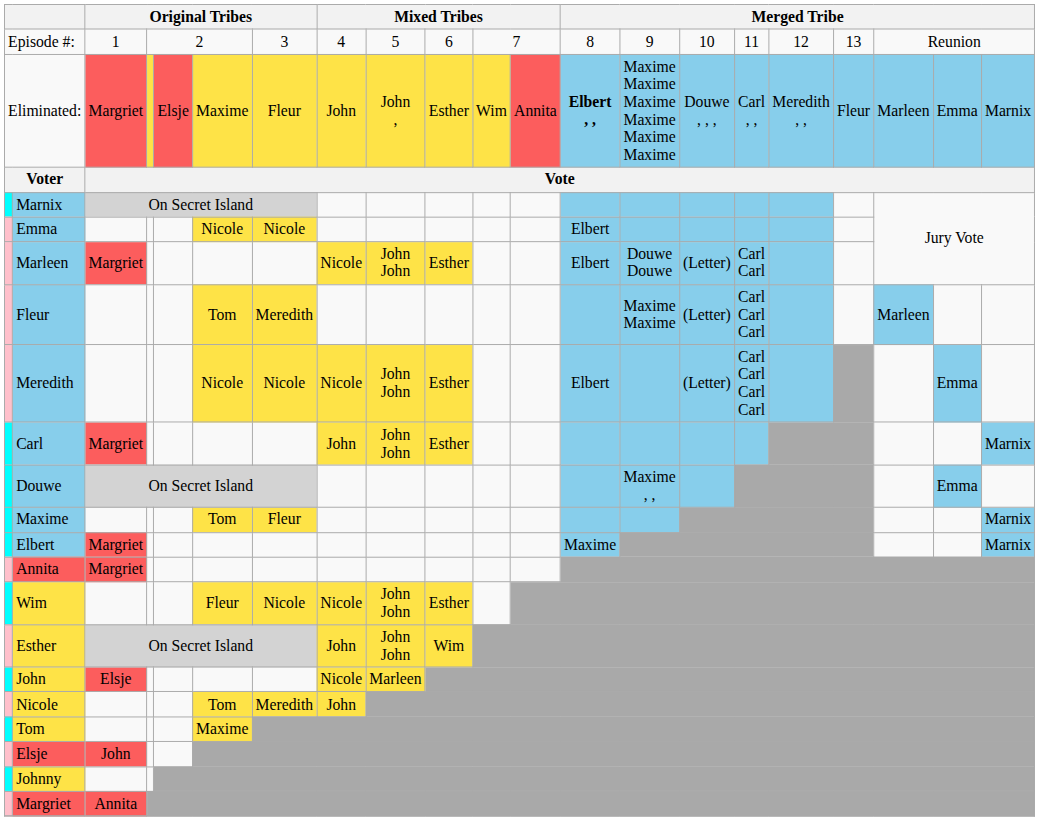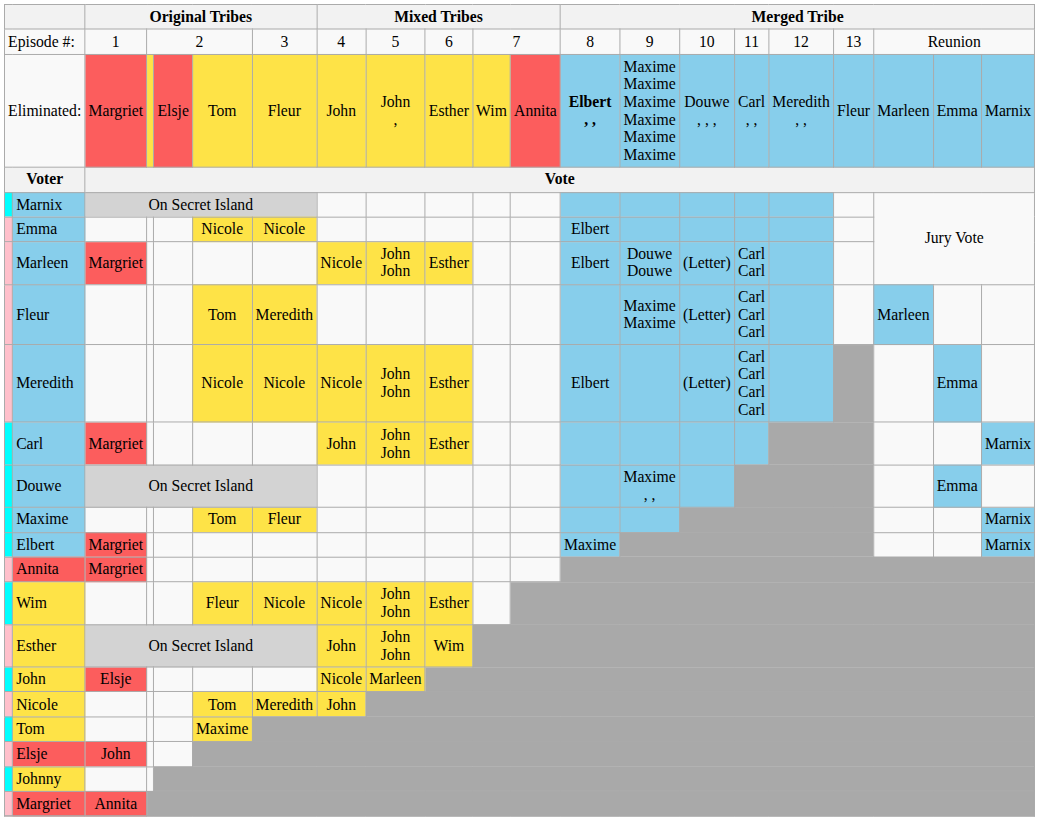Eliminated: | column 6: Maxime -> Tom
